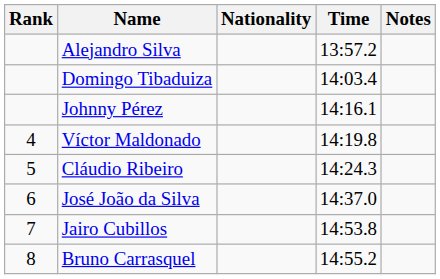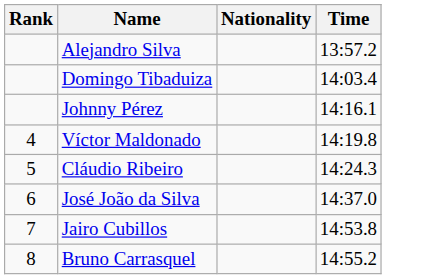- column: Notes
